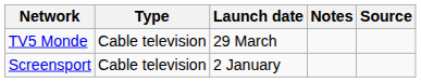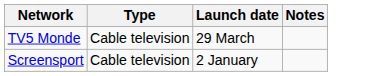- column: Source
